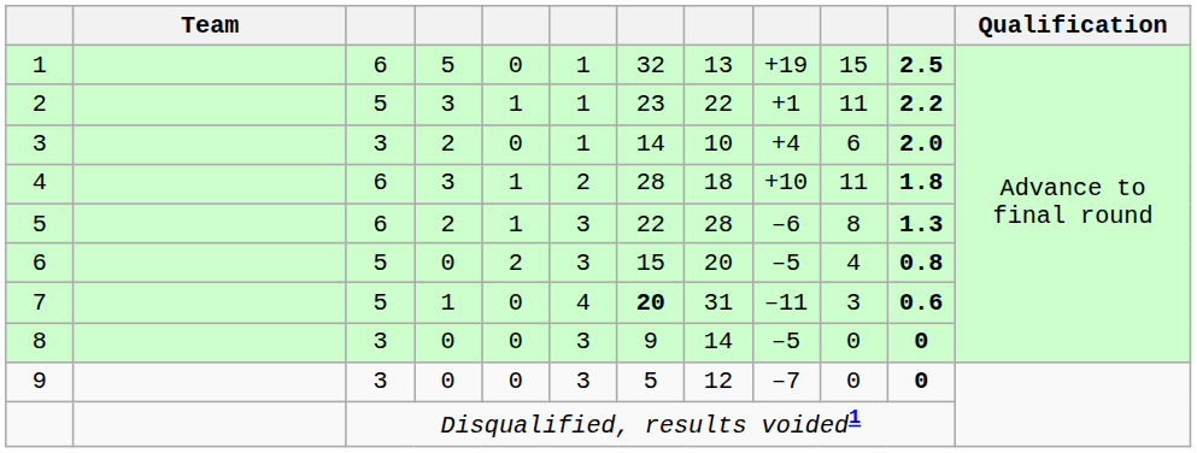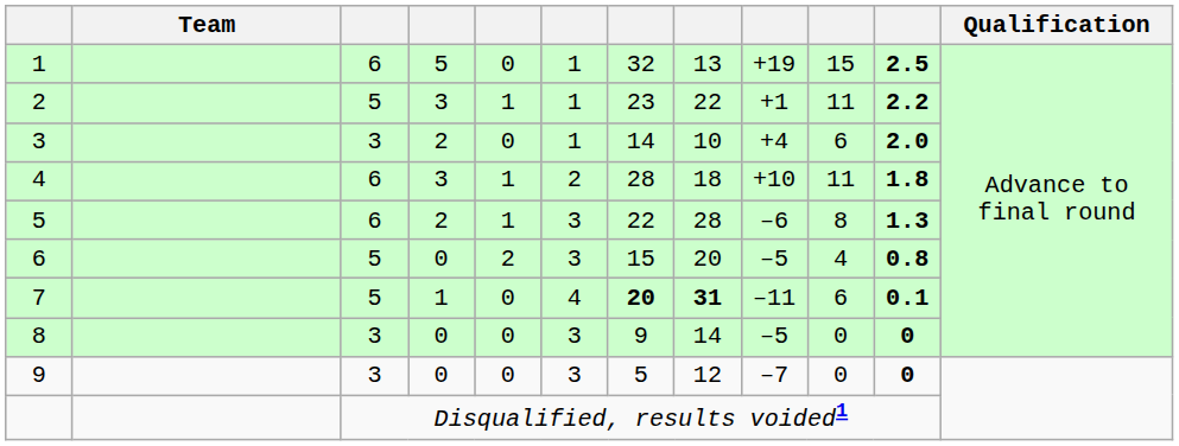7 | column 8: normal -> bold
7 | column 10: 3 -> 6
7 | column 11: 0.6 -> 0.1
